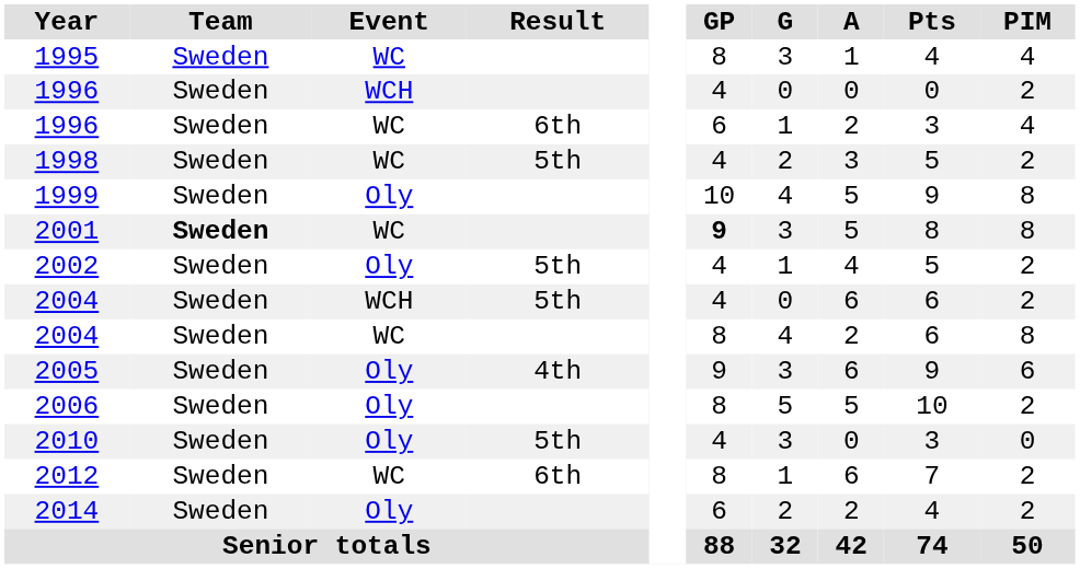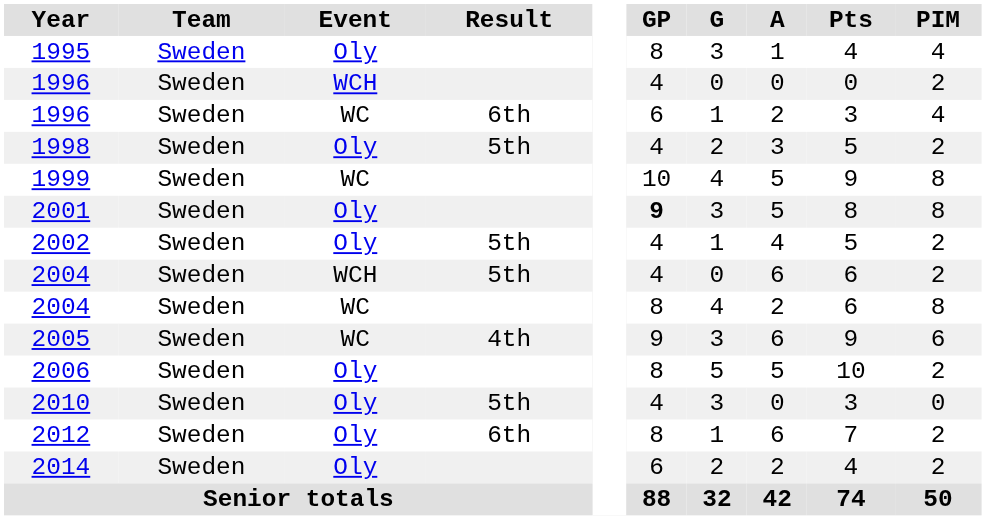1995 | Event: WC -> Oly
1998 | Event: WC -> Oly
1999 | Event: Oly -> WC
2001 | Team: bold -> normal
2001 | Event: WC -> Oly
2005 | Event: Oly -> WC
2012 | Event: WC -> Oly
